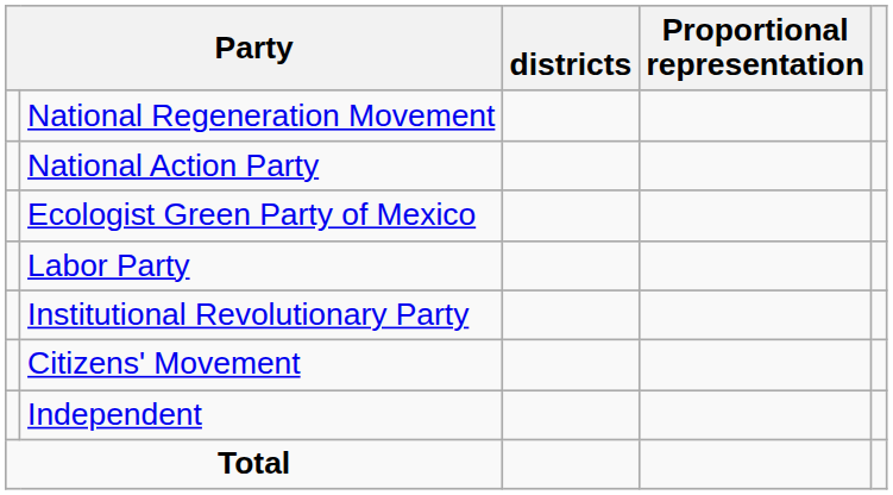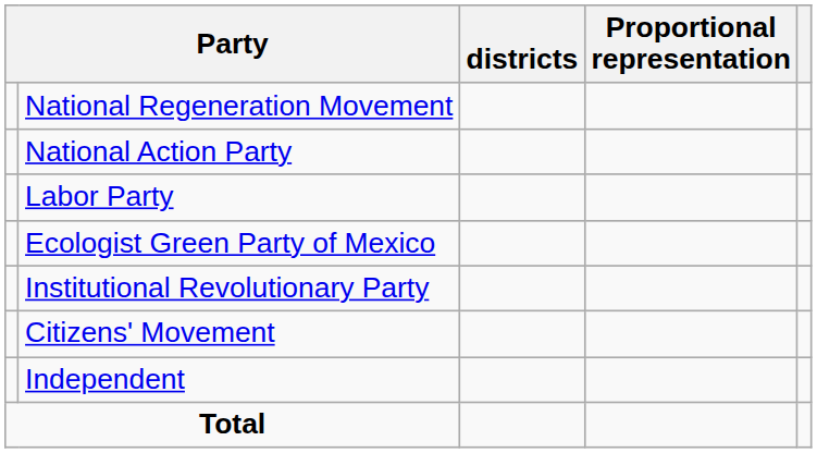rows swapped: Ecologist Green Party of Mexico <-> Labor Party
